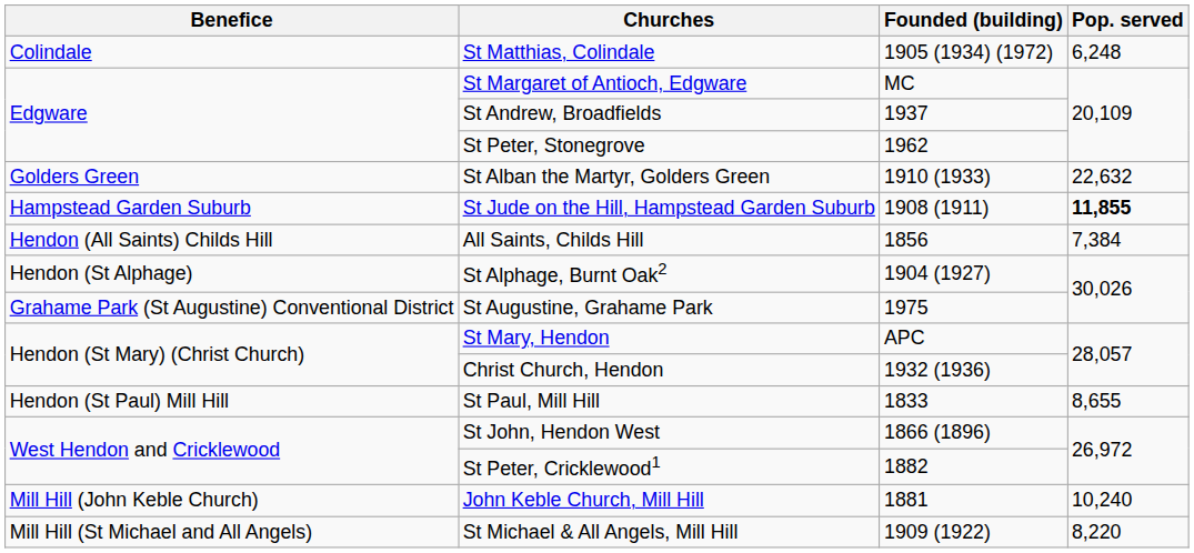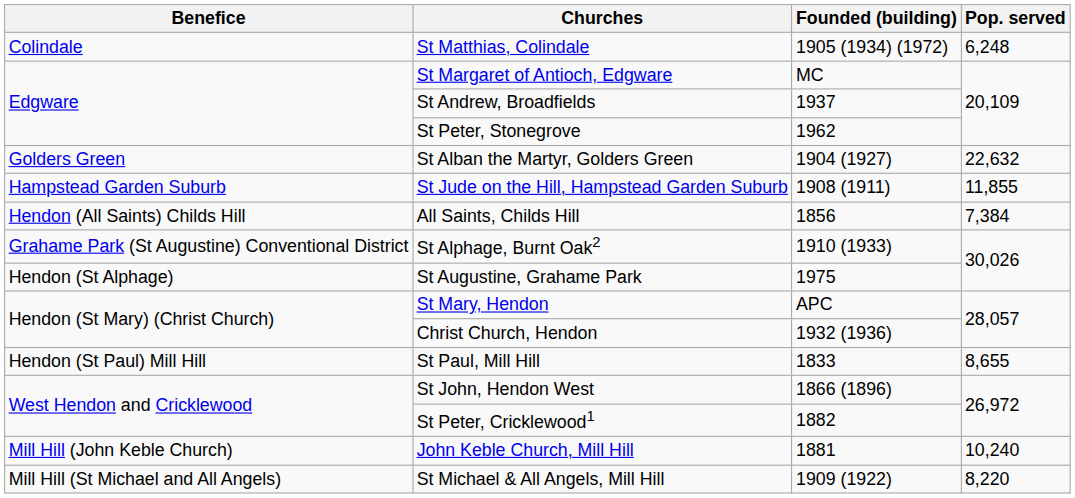St Alban the Martyr, Golders Green | Founded (building): 1910 (1933) -> 1904 (1927)
St Jude on the Hill, Hampstead Garden Suburb | Pop. served: bold -> normal
St Alphage, Burnt Oak2 | Benefice: Hendon (St Alphage) -> Grahame Park (St Augustine) Conventional District
St Alphage, Burnt Oak2 | Founded (building): 1904 (1927) -> 1910 (1933)
St Augustine, Grahame Park | Benefice: Grahame Park (St Augustine) Conventional District -> Hendon (St Alphage)
